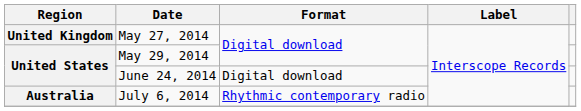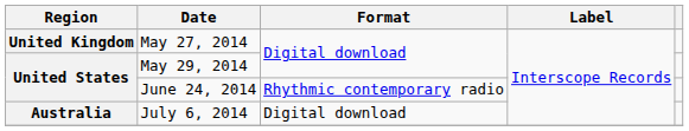June 24, 2014 | Format: Digital download -> Rhythmic contemporary radio
July 6, 2014 | Format: Rhythmic contemporary radio -> Digital download
